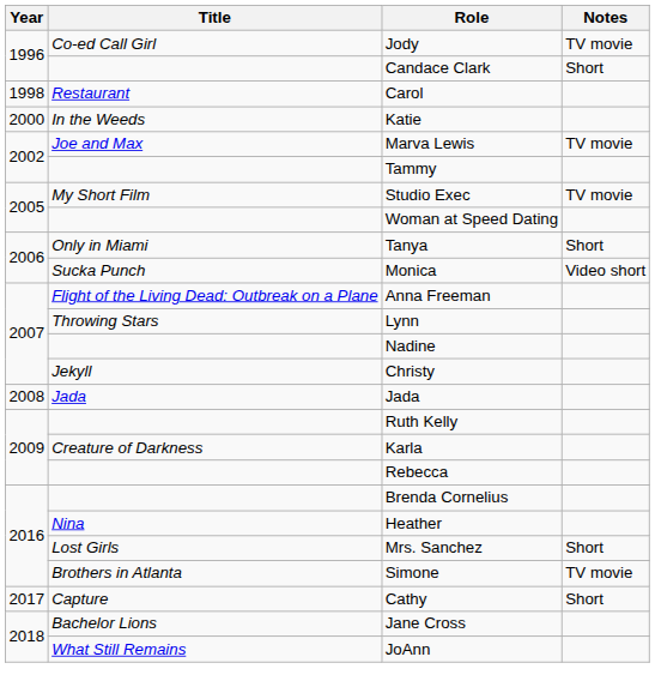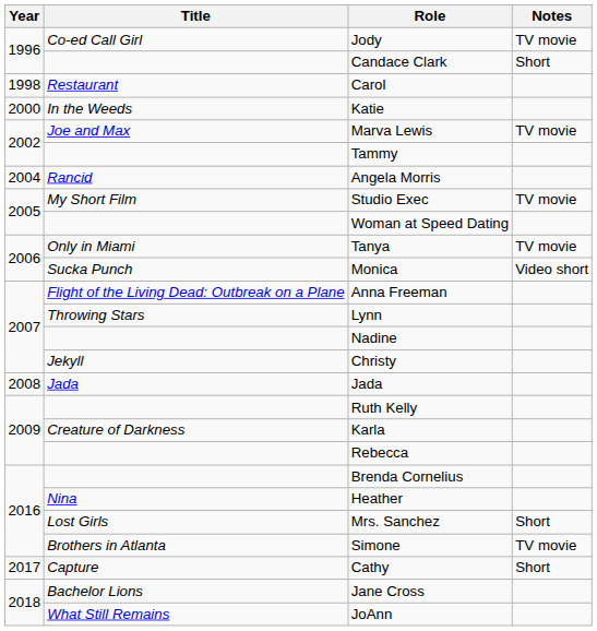+ row: 2004 | Rancid | Angela Morris
Tanya | Notes: Short -> TV movie
